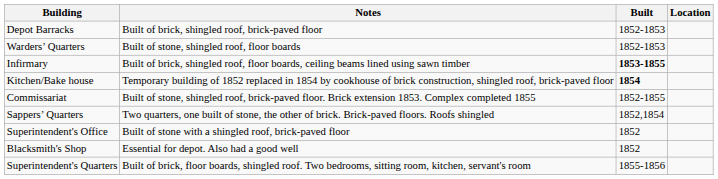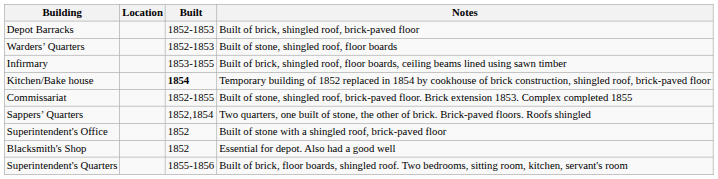columns swapped: Location <-> Notes
Infirmary | Built: bold -> normal
